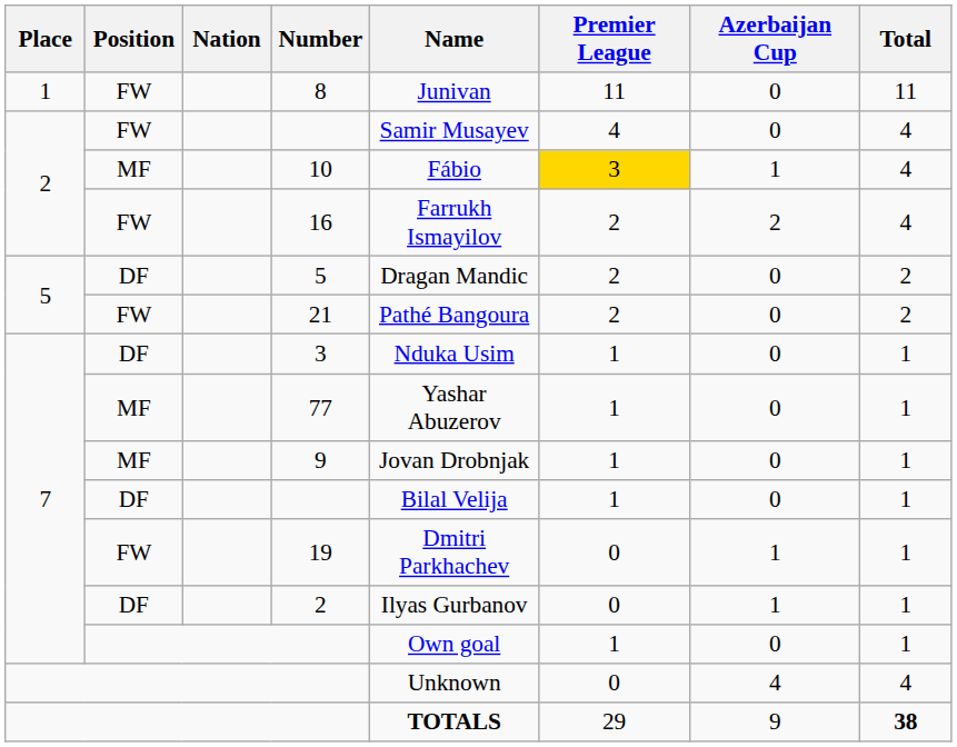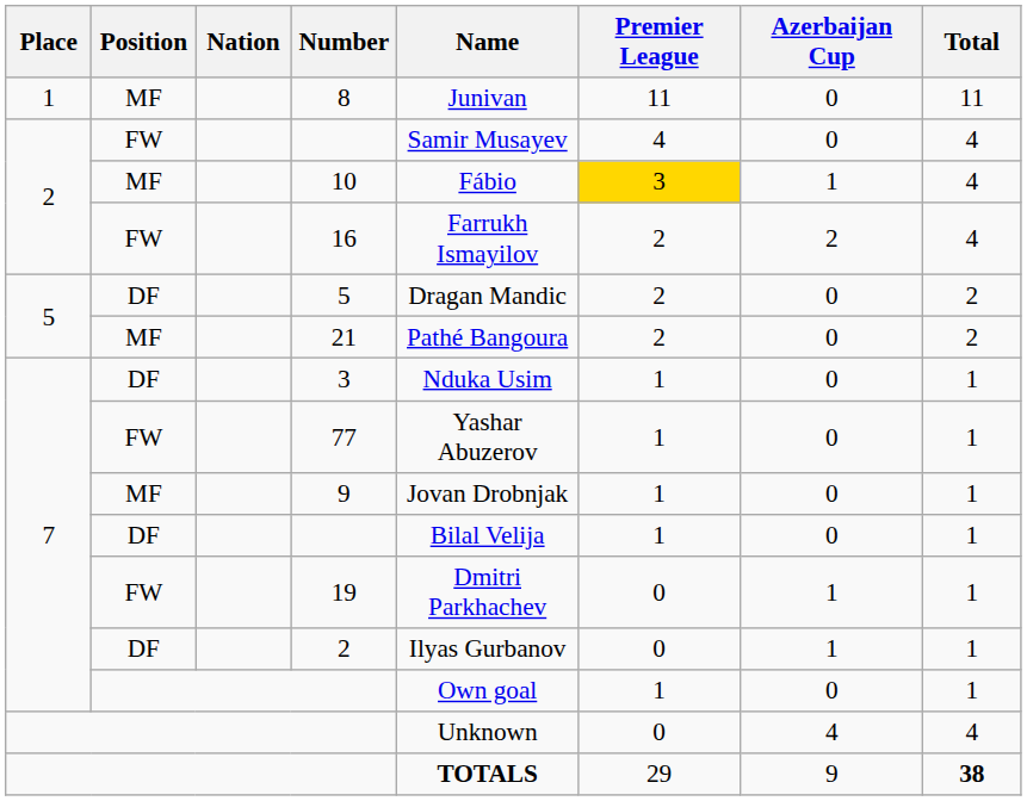8 | Position: FW -> MF
21 | Position: FW -> MF
77 | Position: MF -> FW
